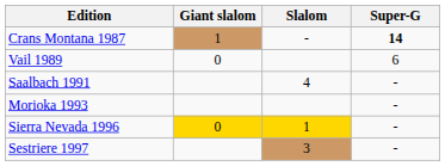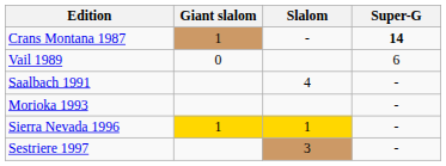Sierra Nevada 1996 | Giant slalom: 0 -> 1
